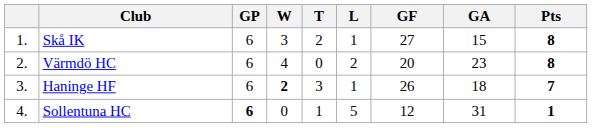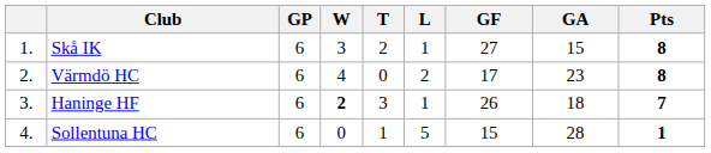Värmdö HC | GF: 20 -> 17
Sollentuna HC | GP: bold -> normal
Sollentuna HC | GF: 12 -> 15
Sollentuna HC | GA: 31 -> 28
